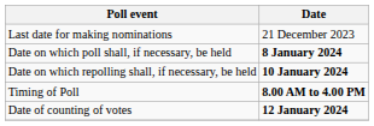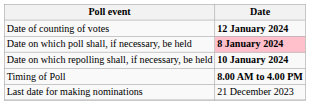rows swapped: Last date for making nominations <-> Date of counting of votes
Date on which poll shall, if necessary, be held | Date: no background -> pink background
